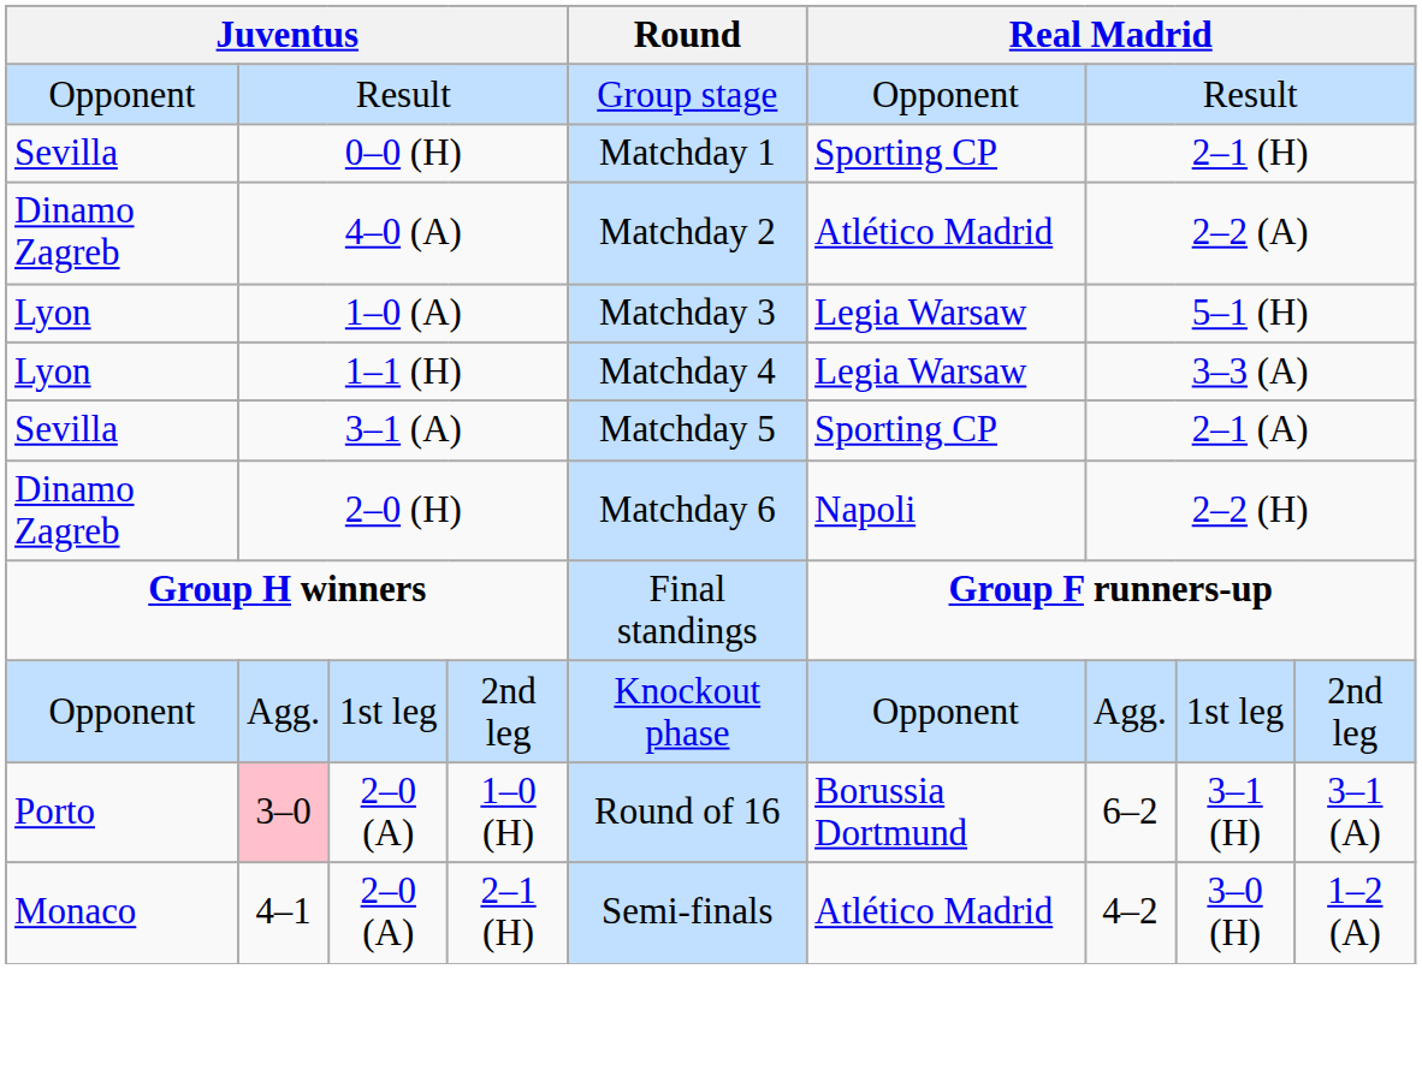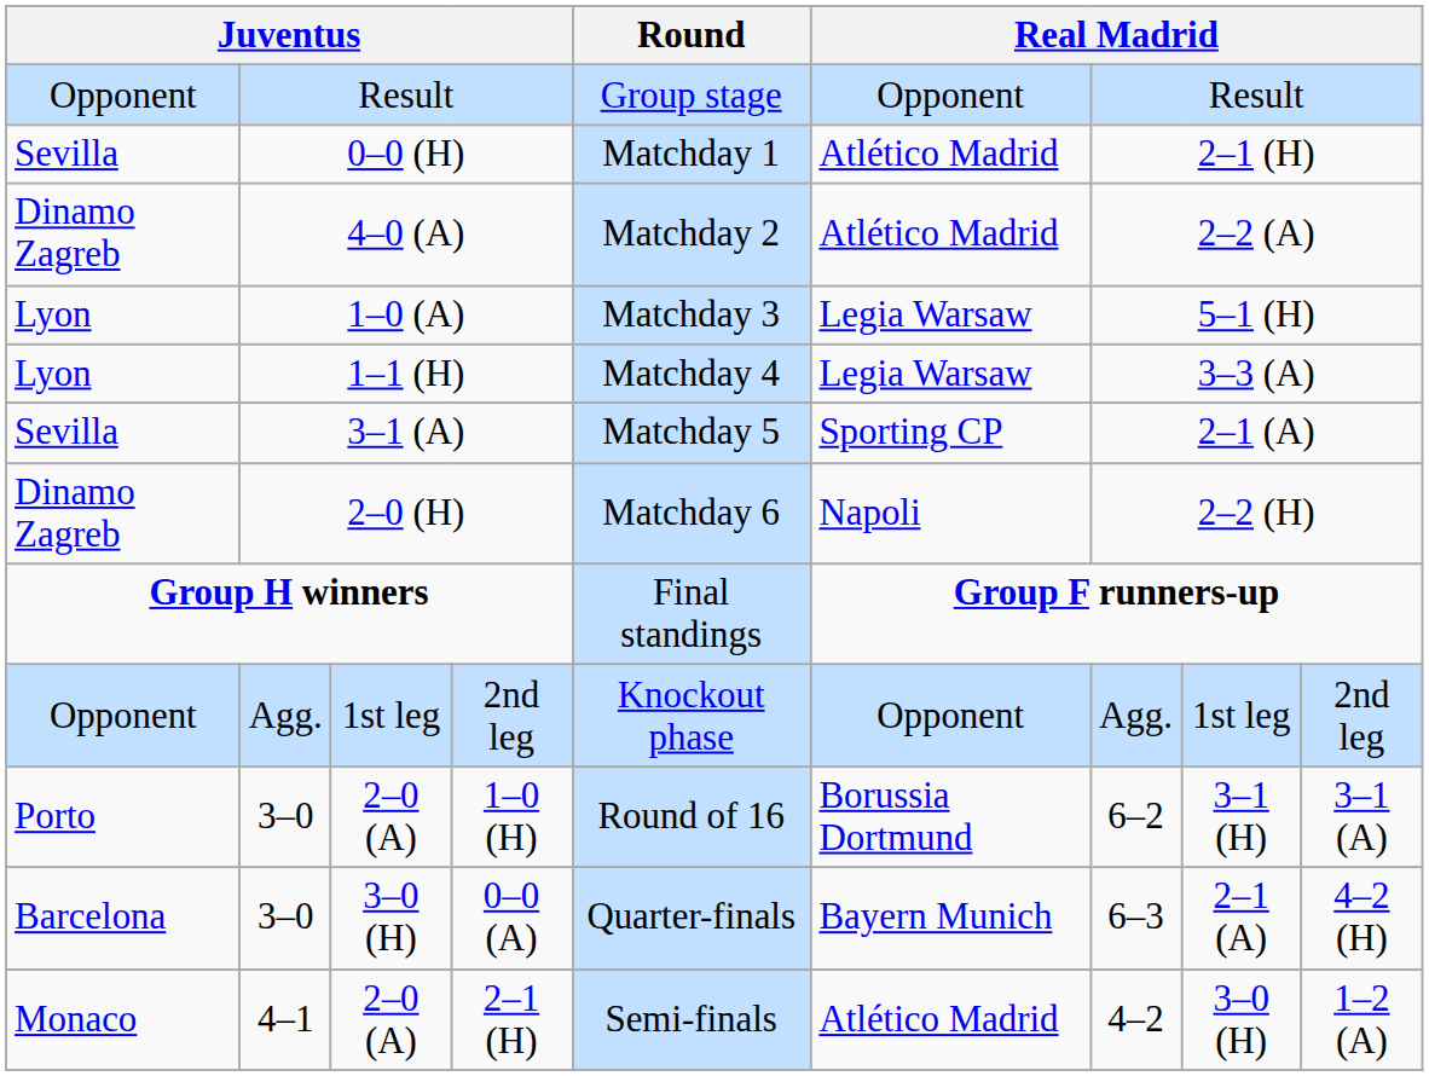0–0 (H) | column 6: Sporting CP -> Atlético Madrid
1–0 (H) | column 2: pink background -> no background
+ row: Barcelona | 3–0 | 3–0 (H) | 0–0 (A) | Quarter-finals | Bayern Munich | 6–3 | 2–1 (A) | 4–2 (H)
